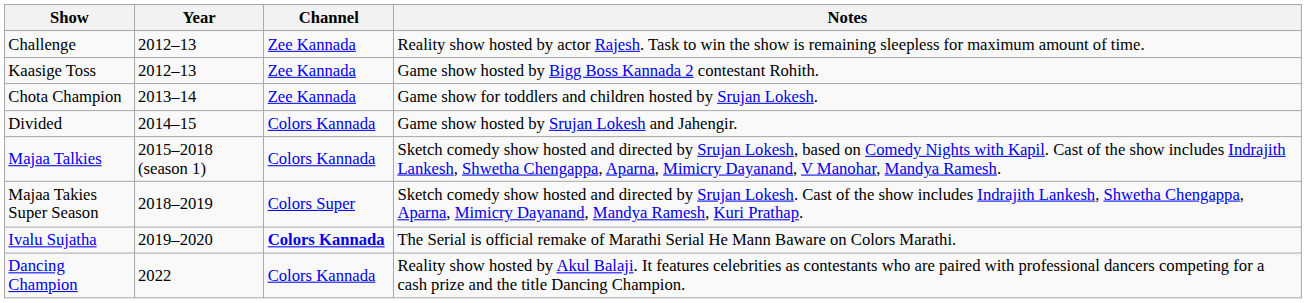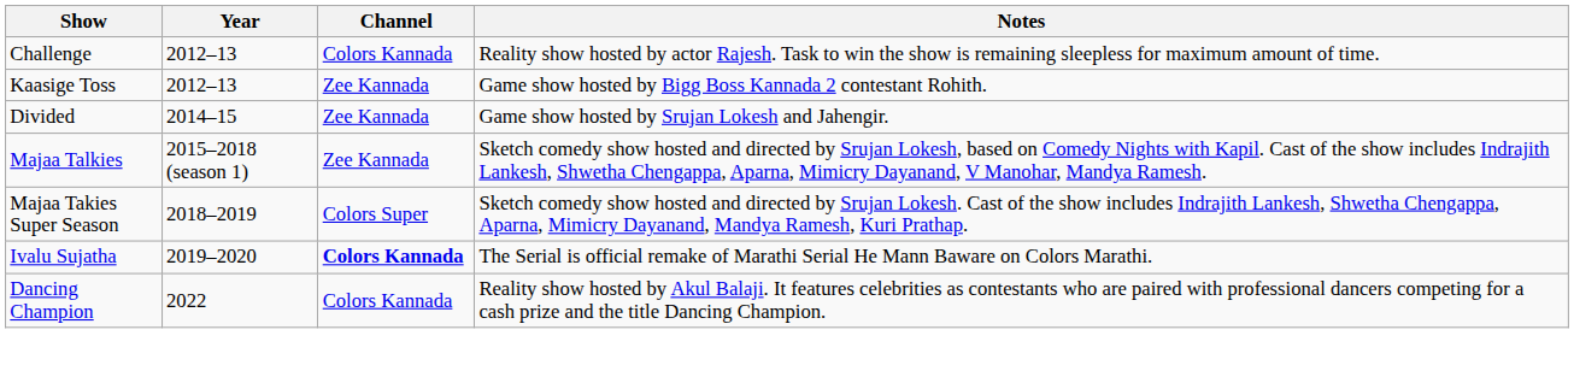Challenge | Channel: Zee Kannada -> Colors Kannada
- row: Chota Champion | 2013–14 | Zee Kannada | Game show for toddlers and children hosted by Srujan Lokesh.
Divided | Channel: Colors Kannada -> Zee Kannada
Majaa Talkies | Channel: Colors Kannada -> Zee Kannada
